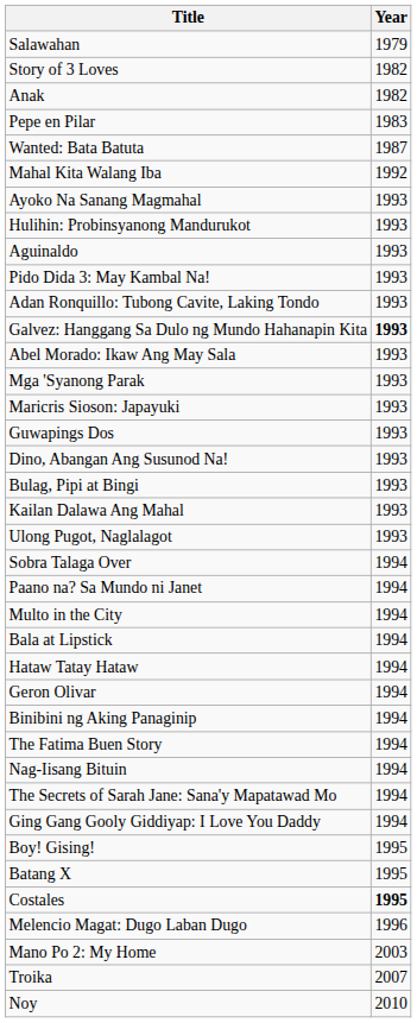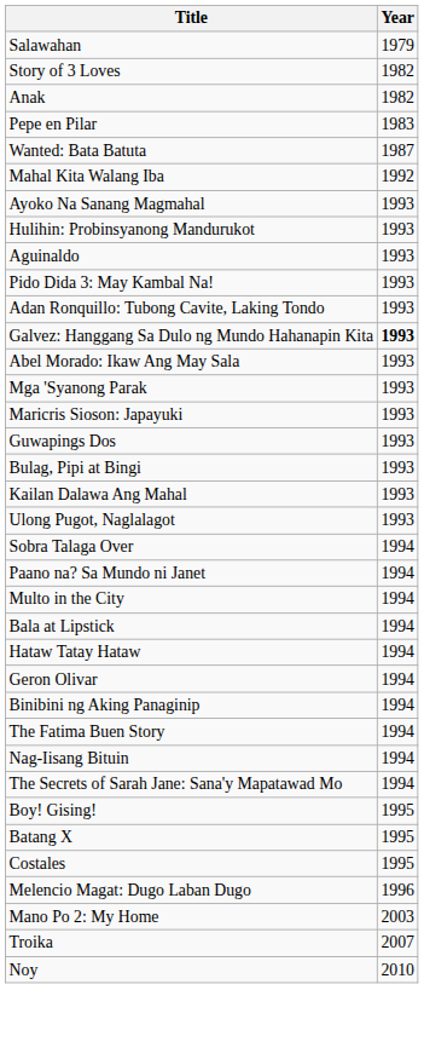- row: Dino, Abangan Ang Susunod Na! | 1993
- row: Ging Gang Gooly Giddiyap: I Love You Daddy | 1994
Costales | Year: bold -> normal
